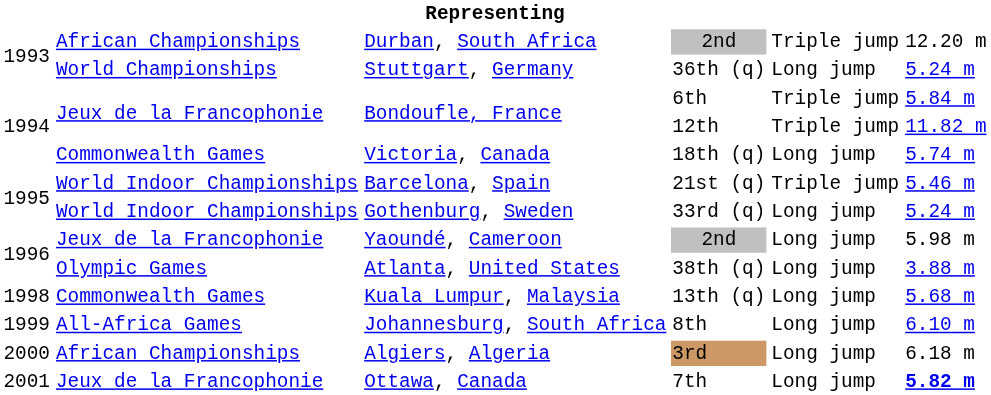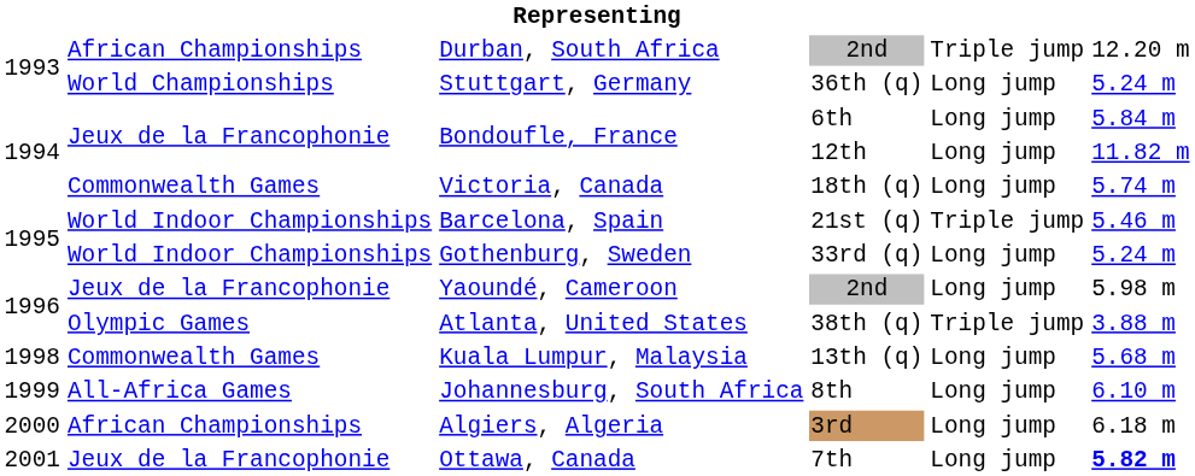Bondoufle, France / 6th | column 5: Triple jump -> Long jump
Bondoufle, France / 12th | column 5: Triple jump -> Long jump
Atlanta, United States | column 5: Long jump -> Triple jump
